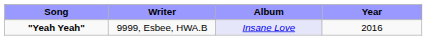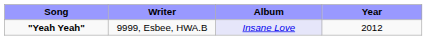"Yeah Yeah" | Year: 2016 -> 2012
